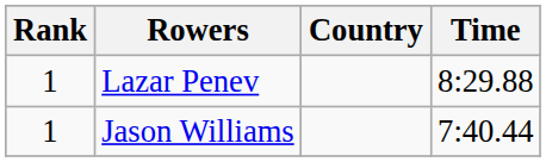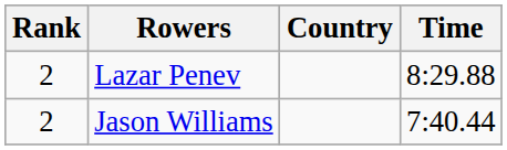Lazar Penev | Rank: 1 -> 2
Jason Williams | Rank: 1 -> 2
